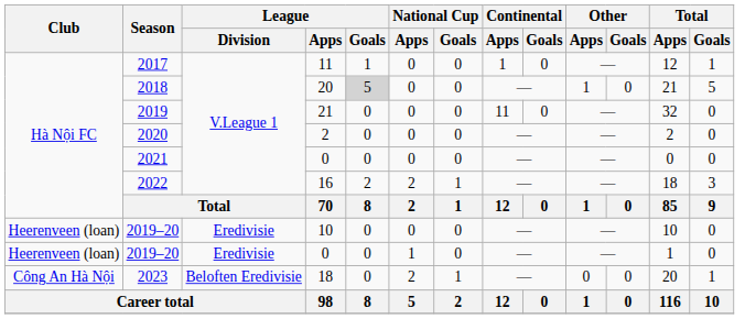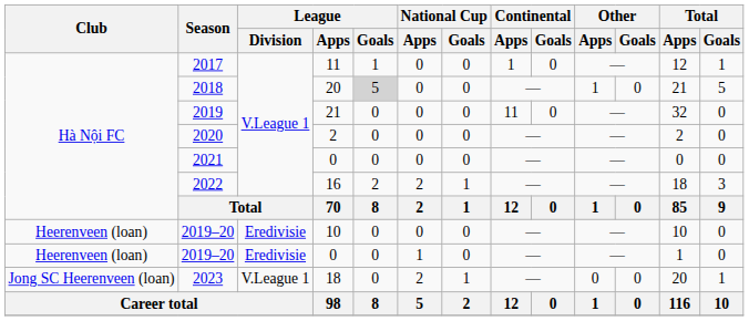2023 | Club: Công An Hà Nội -> Jong SC Heerenveen (loan)
2023 | League / Division: Beloften Eredivisie -> V.League 1
